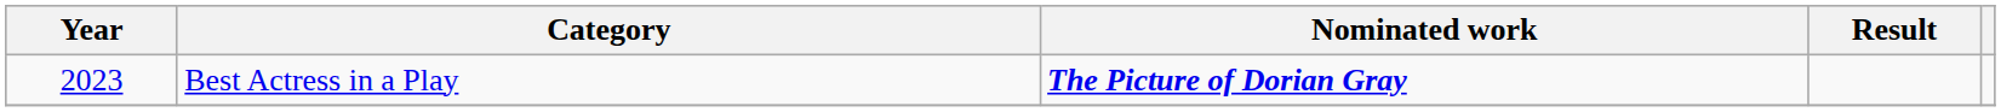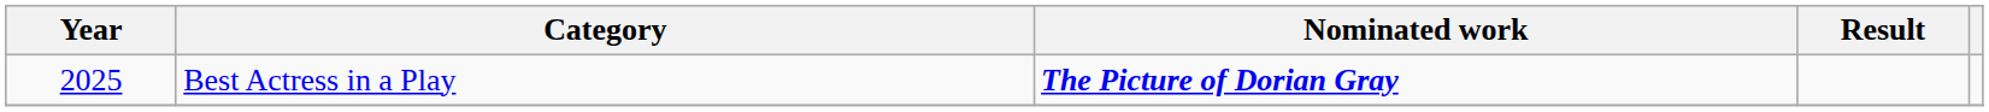Best Actress in a Play | Year: 2023 -> 2025
